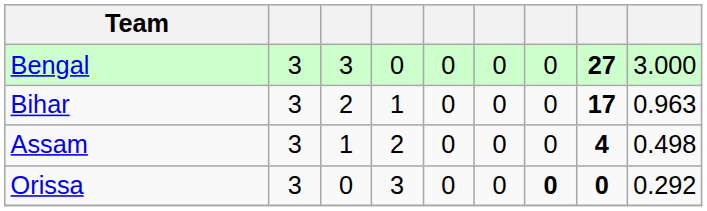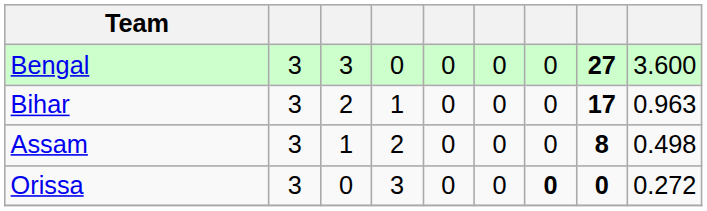Bengal | column 9: 3.000 -> 3.600
Assam | column 8: 4 -> 8
Orissa | column 9: 0.292 -> 0.272
